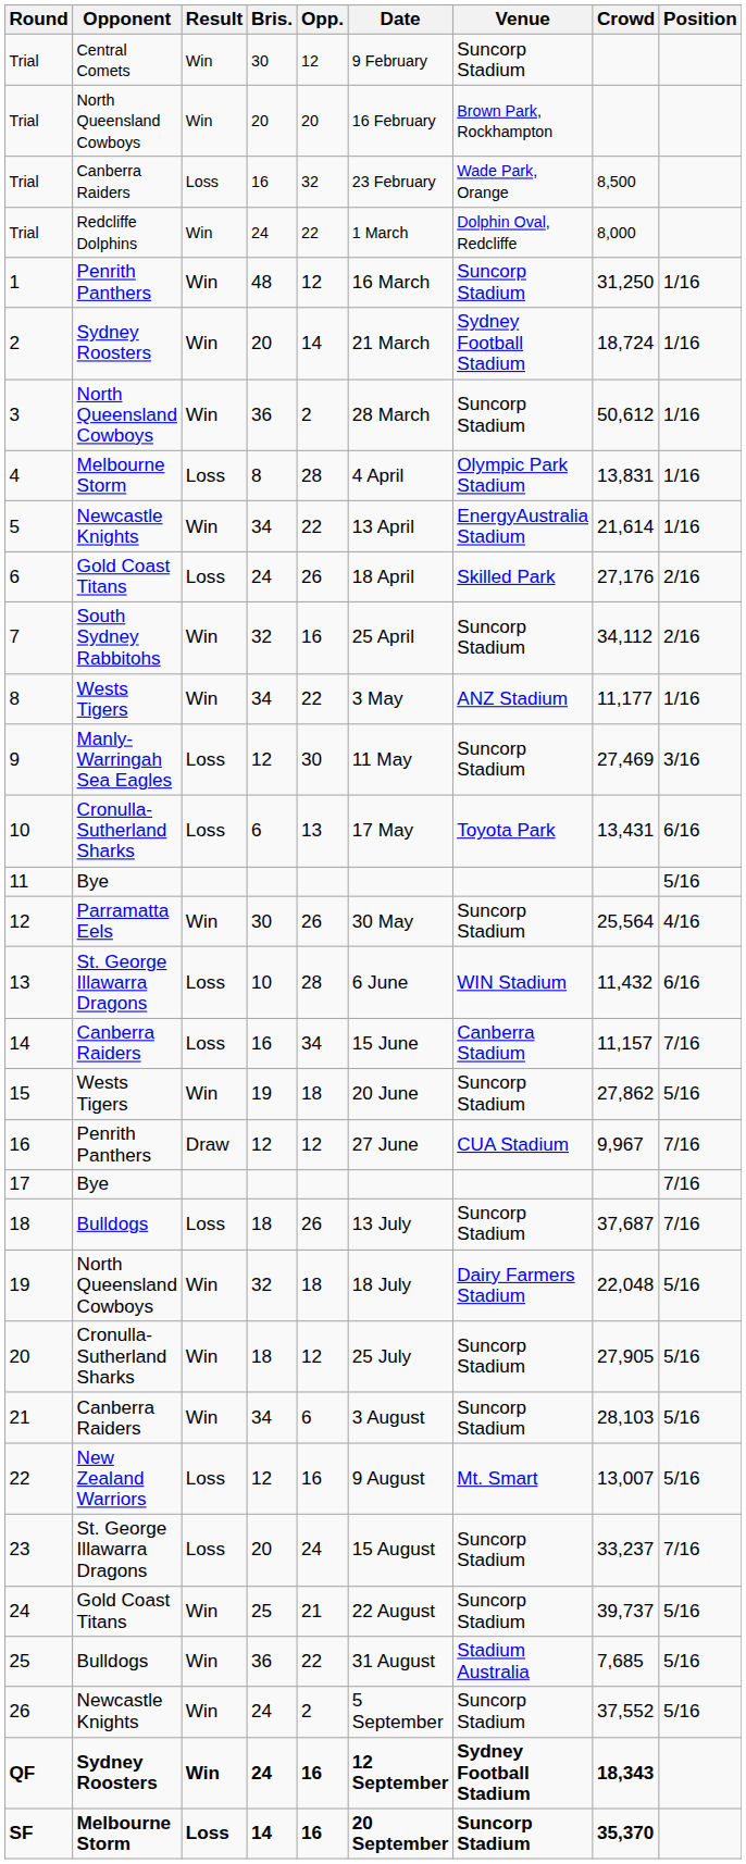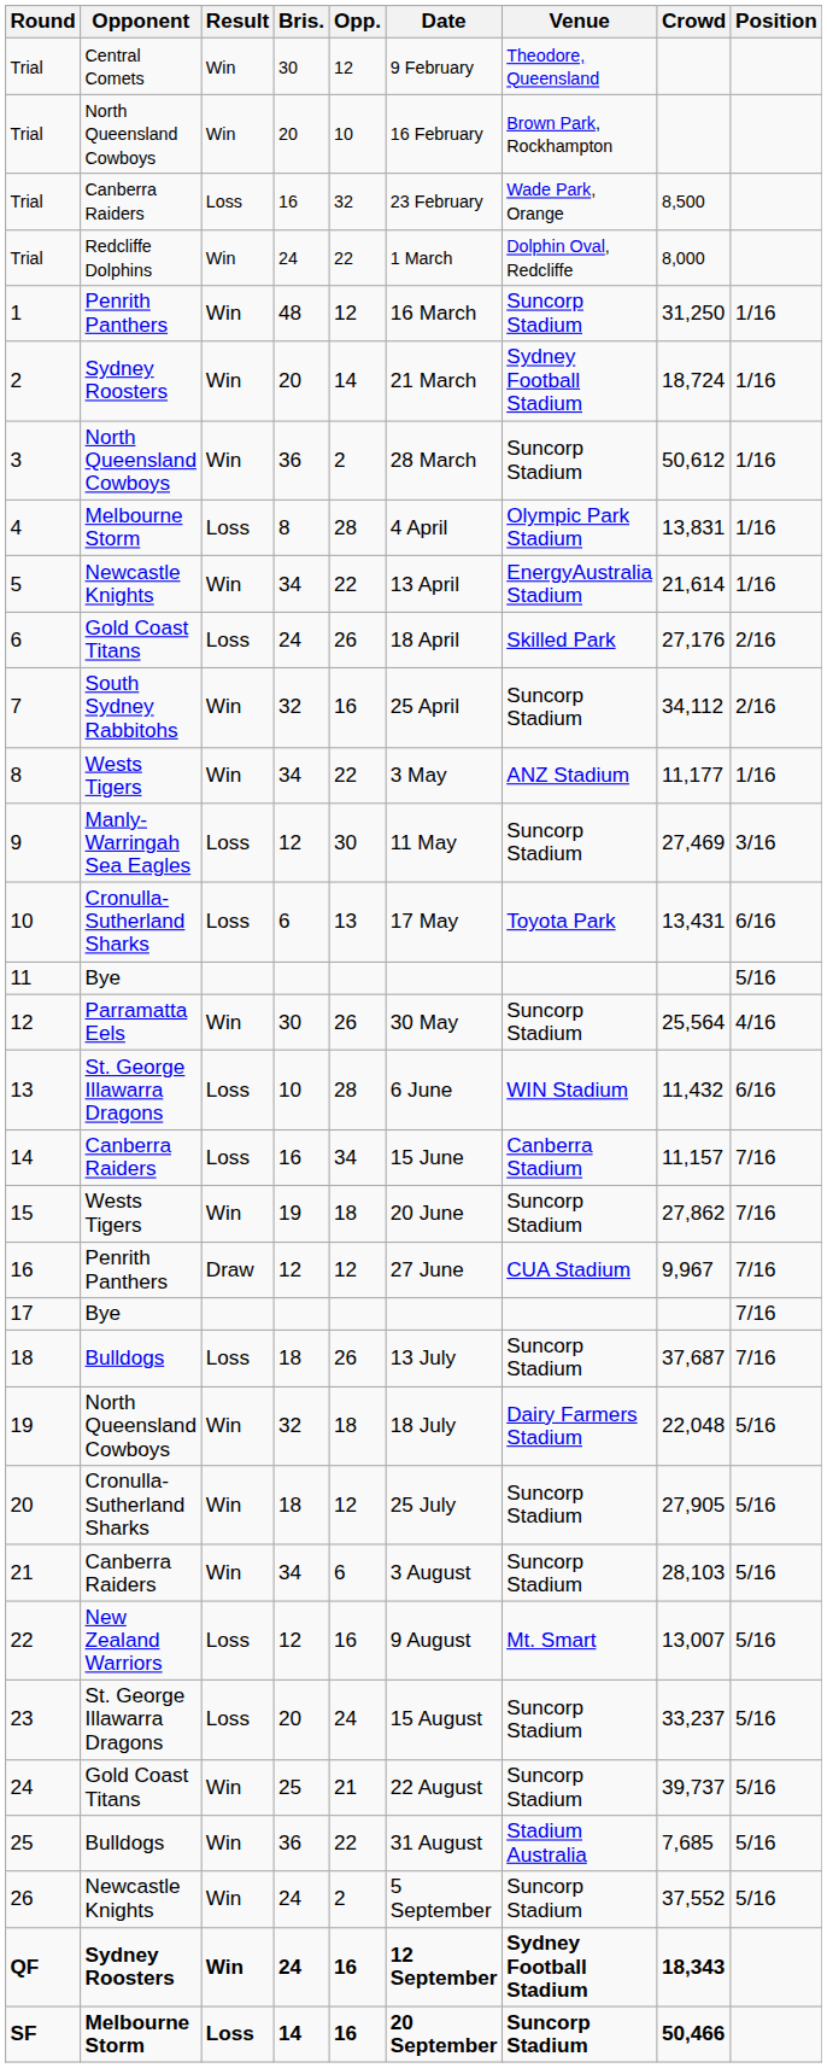Trial / Central Comets | Venue: Suncorp Stadium -> Theodore, Queensland
Trial / North Queensland Cowboys | Opp.: 20 -> 10
15 | Position: 5/16 -> 7/16
23 | Position: 7/16 -> 5/16
SF | Crowd: 35,370 -> 50,466
